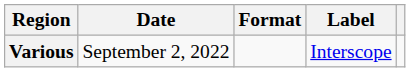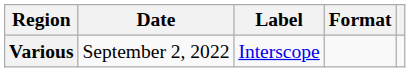columns swapped: Format <-> Label
